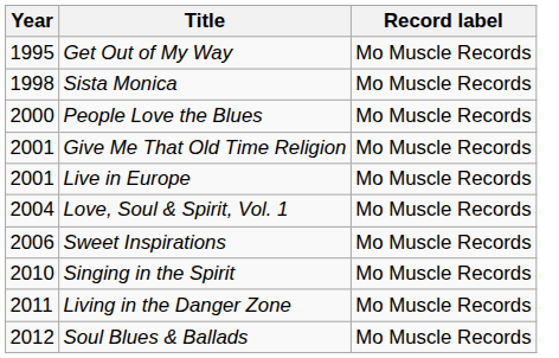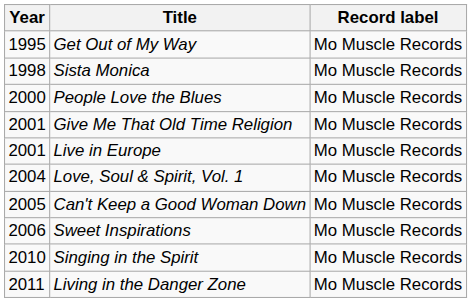+ row: 2005 | Can't Keep a Good Woman Down | Mo Muscle Records
- row: 2012 | Soul Blues & Ballads | Mo Muscle Records
